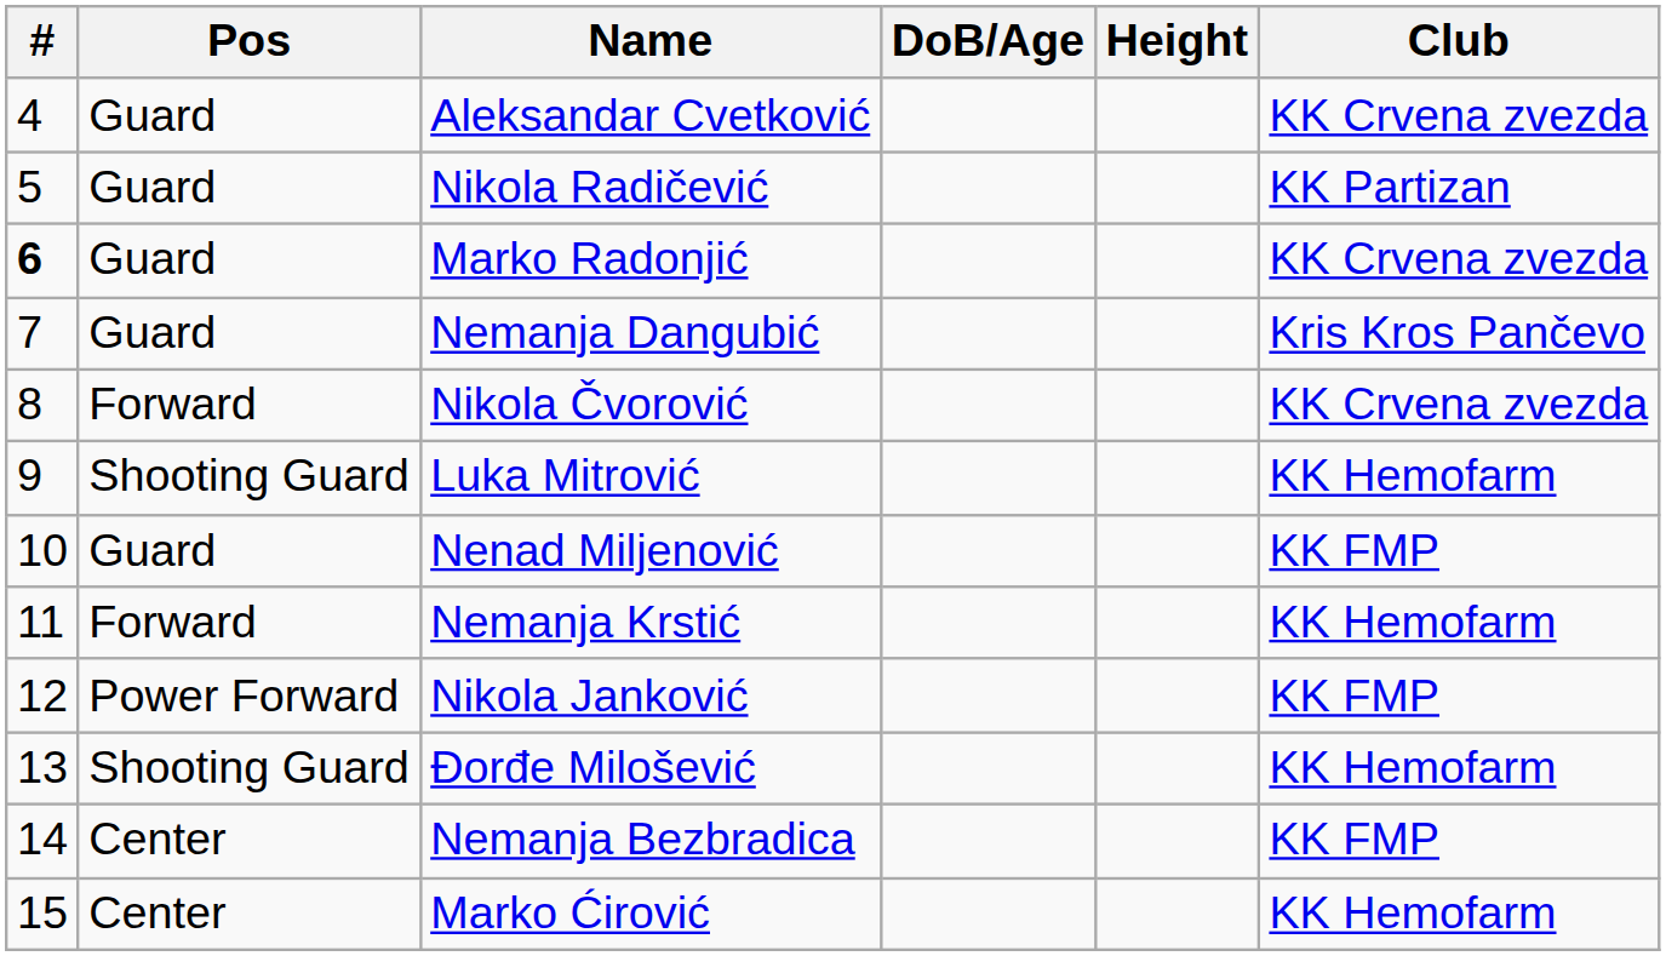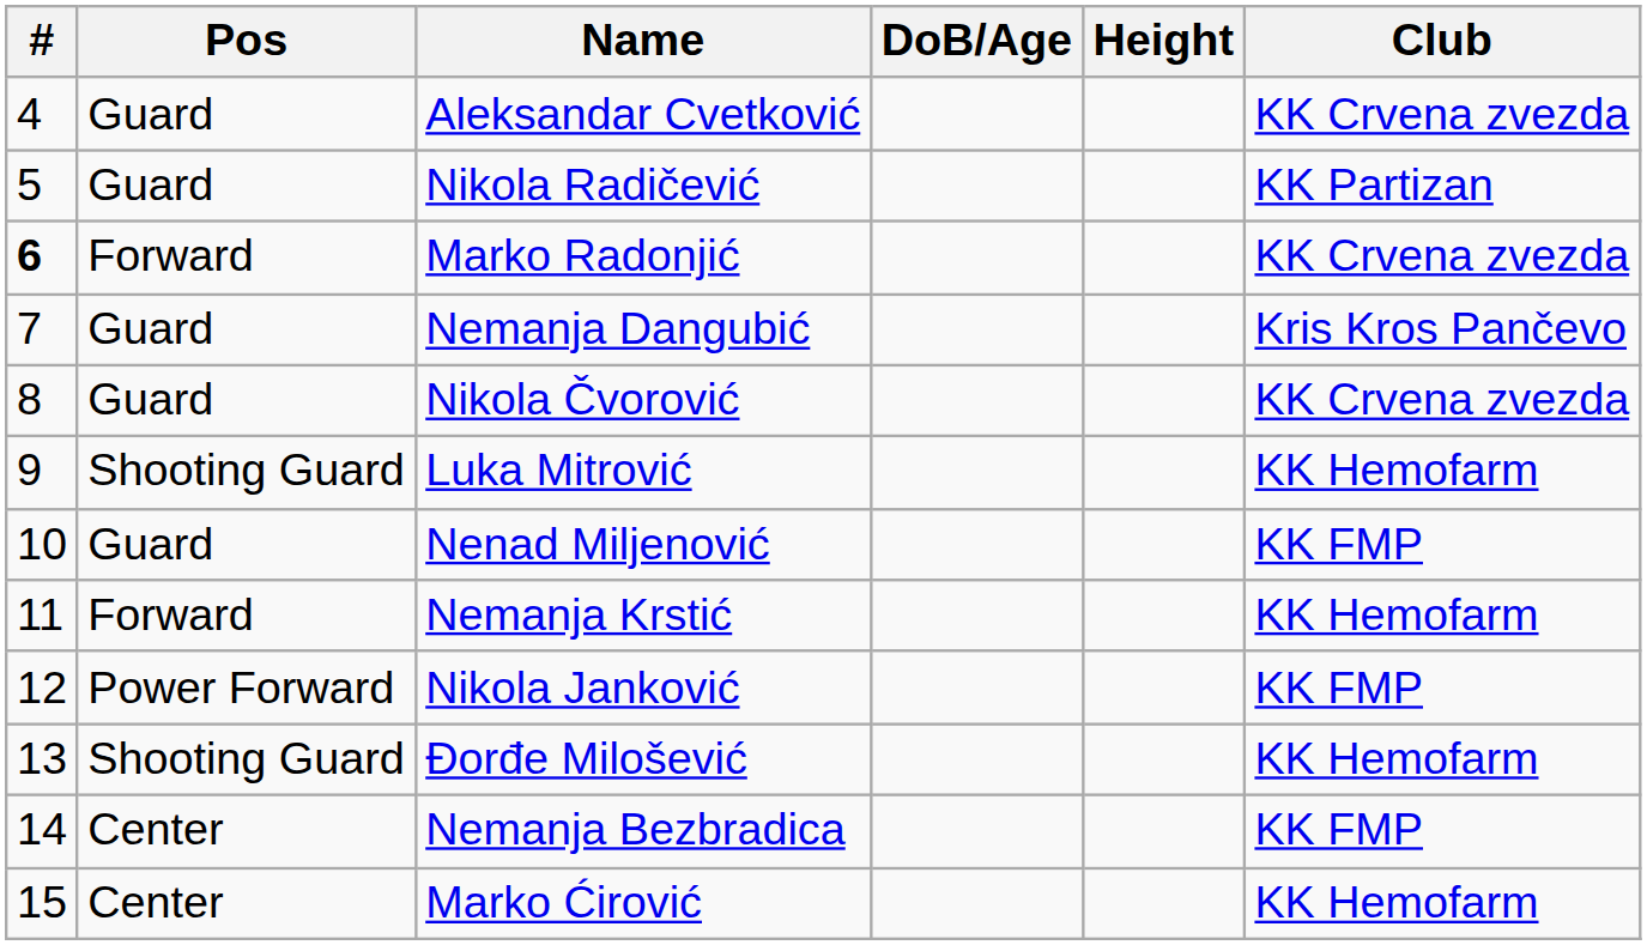Marko Radonjić | Pos: Guard -> Forward
Nikola Čvorović | Pos: Forward -> Guard
